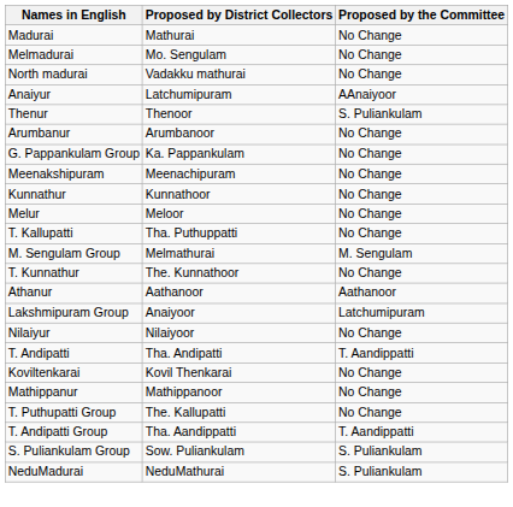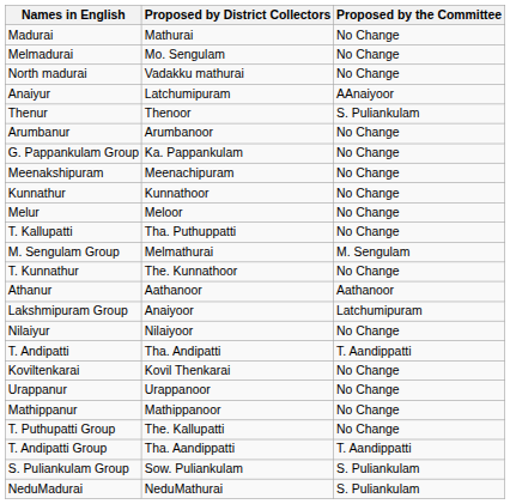+ row: Urappanur | Urappanoor | No Change
